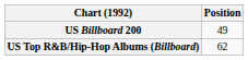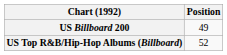US Top R&B/Hip-Hop Albums (Billboard) | Position: 62 -> 52
